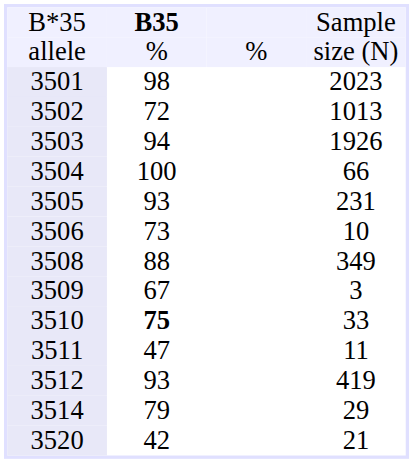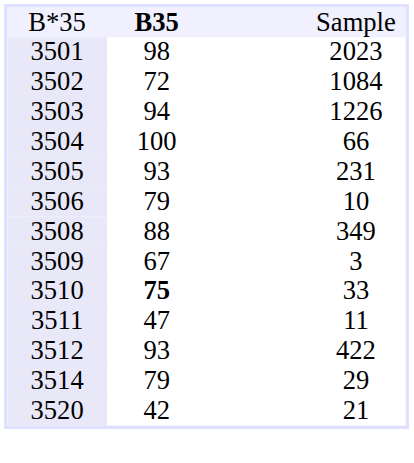- row: allele | % | % | size (N)
3502 | column 4: 1013 -> 1084
3503 | column 4: 1926 -> 1226
3506 | column 2: 73 -> 79
3512 | column 4: 419 -> 422
